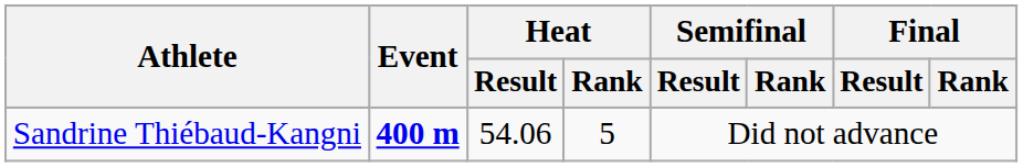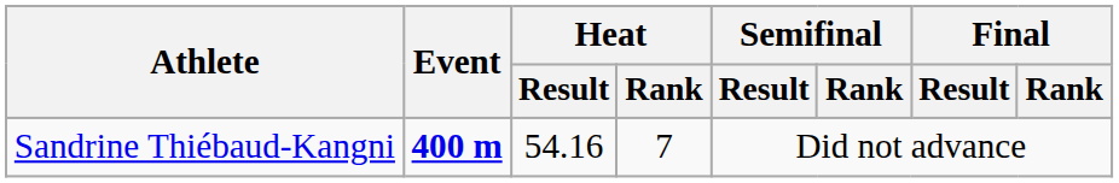Sandrine Thiébaud-Kangni | Heat / Result: 54.06 -> 54.16
Sandrine Thiébaud-Kangni | Heat / Rank: 5 -> 7
